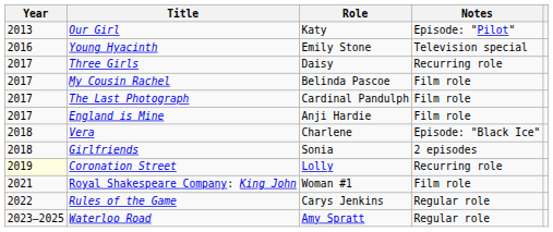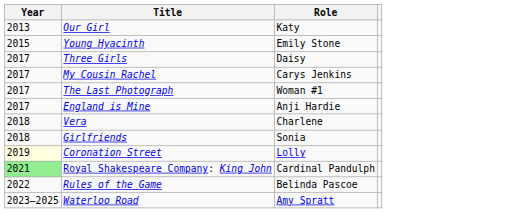- column: Notes | Episode: "Pilot" | Television special | Recurring role | Film role | Film role | Film role | Episode: "Black Ice" | 2 episodes | Recurring role | Film role | Regular role | Regular role
Young Hyacinth | Year: 2016 -> 2015
My Cousin Rachel | Role: Belinda Pascoe -> Carys Jenkins
The Last Photograph | Role: Cardinal Pandulph -> Woman #1
Royal Shakespeare Company: King John | Year: no background -> lightgreen background
Royal Shakespeare Company: King John | Role: Woman #1 -> Cardinal Pandulph
Rules of the Game | Role: Carys Jenkins -> Belinda Pascoe
